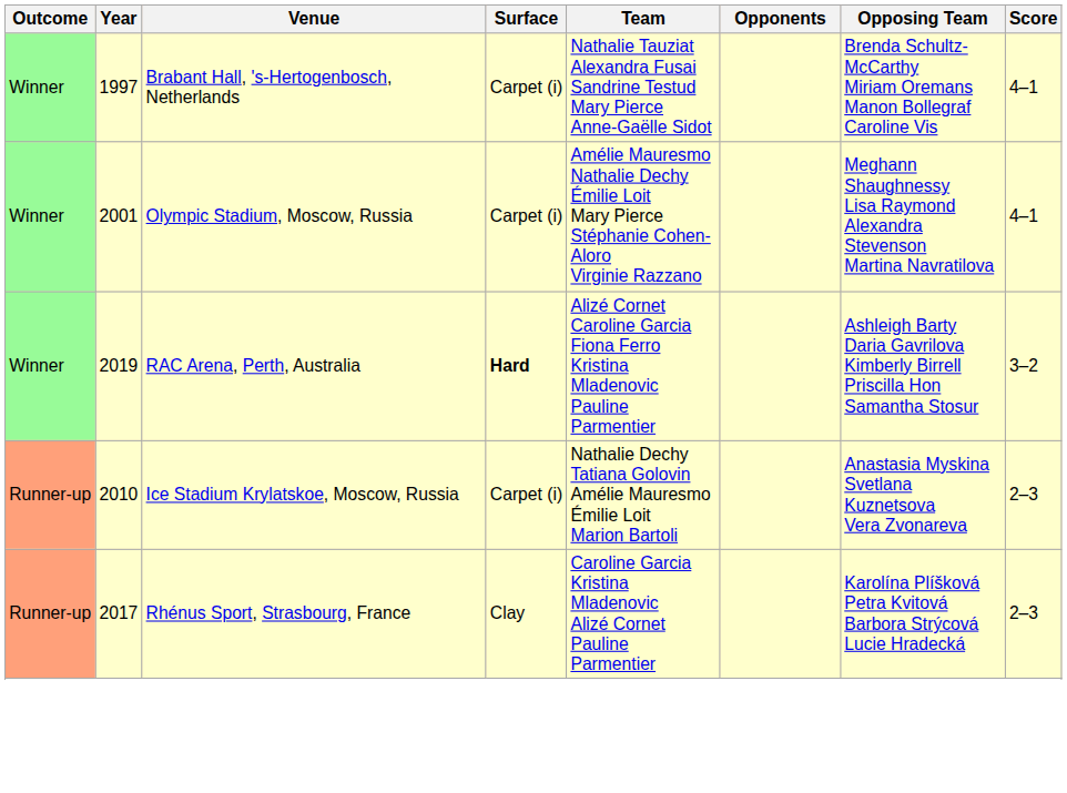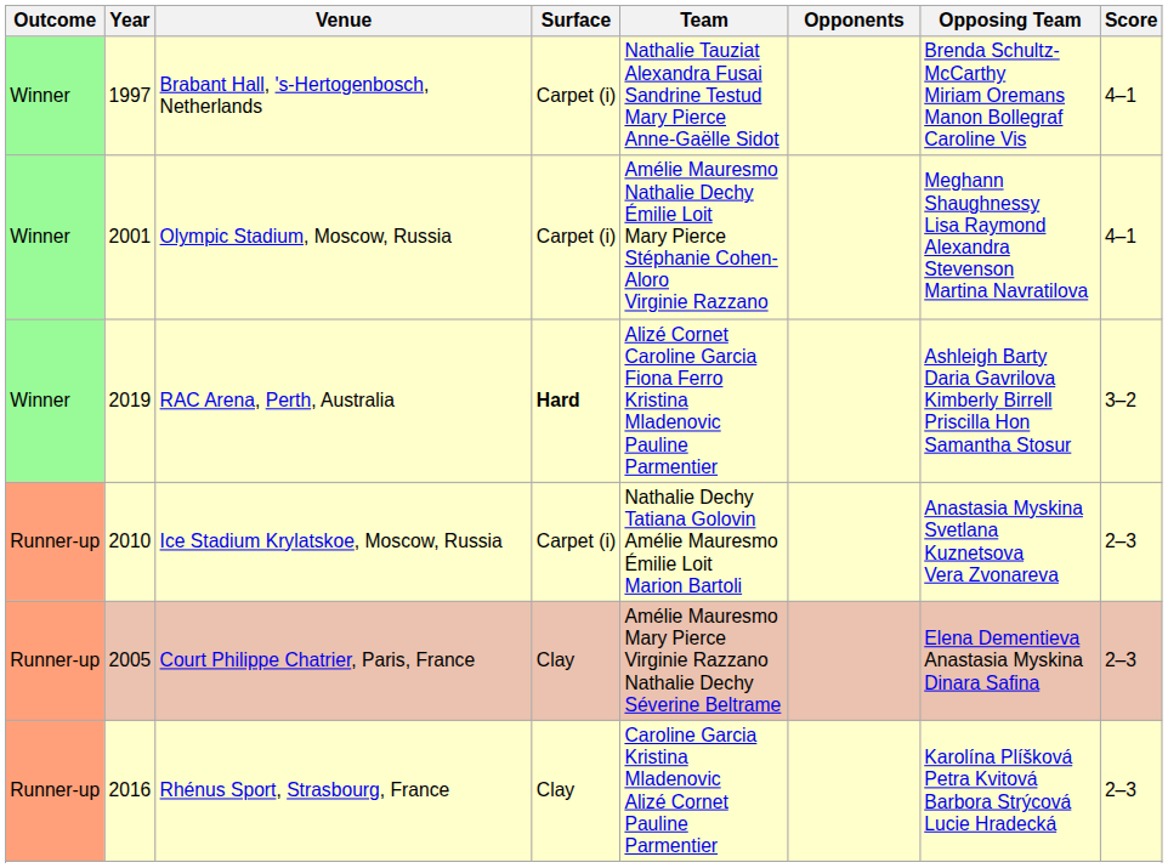+ row: Runner-up | 2005 | Court Philippe Chatrier, Paris, France | Clay | Amélie Mauresmo Mary Pierce Virginie Razzano Nathalie Dechy Séverine Beltrame | Elena Dementieva Anastasia Myskina Dinara Safina | 2–3
Rhénus Sport, Strasbourg, France | Year: 2017 -> 2016
